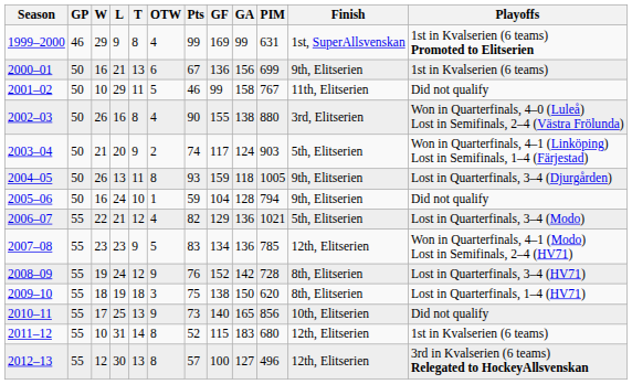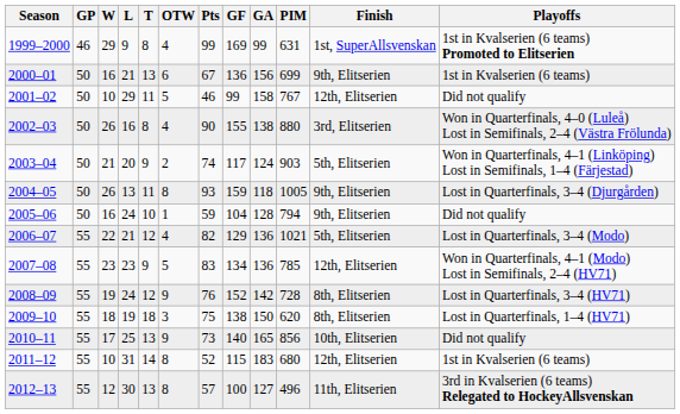2001–02 | Finish: 11th, Elitserien -> 12th, Elitserien
2012–13 | Finish: 12th, Elitserien -> 11th, Elitserien
